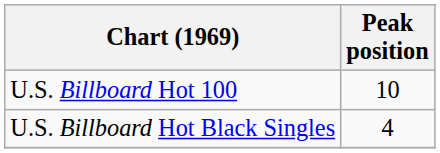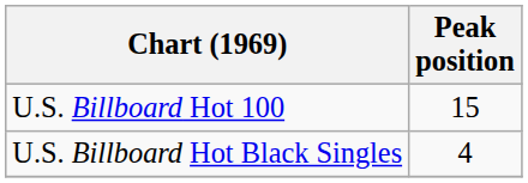U.S. Billboard Hot 100 | Peak position: 10 -> 15
